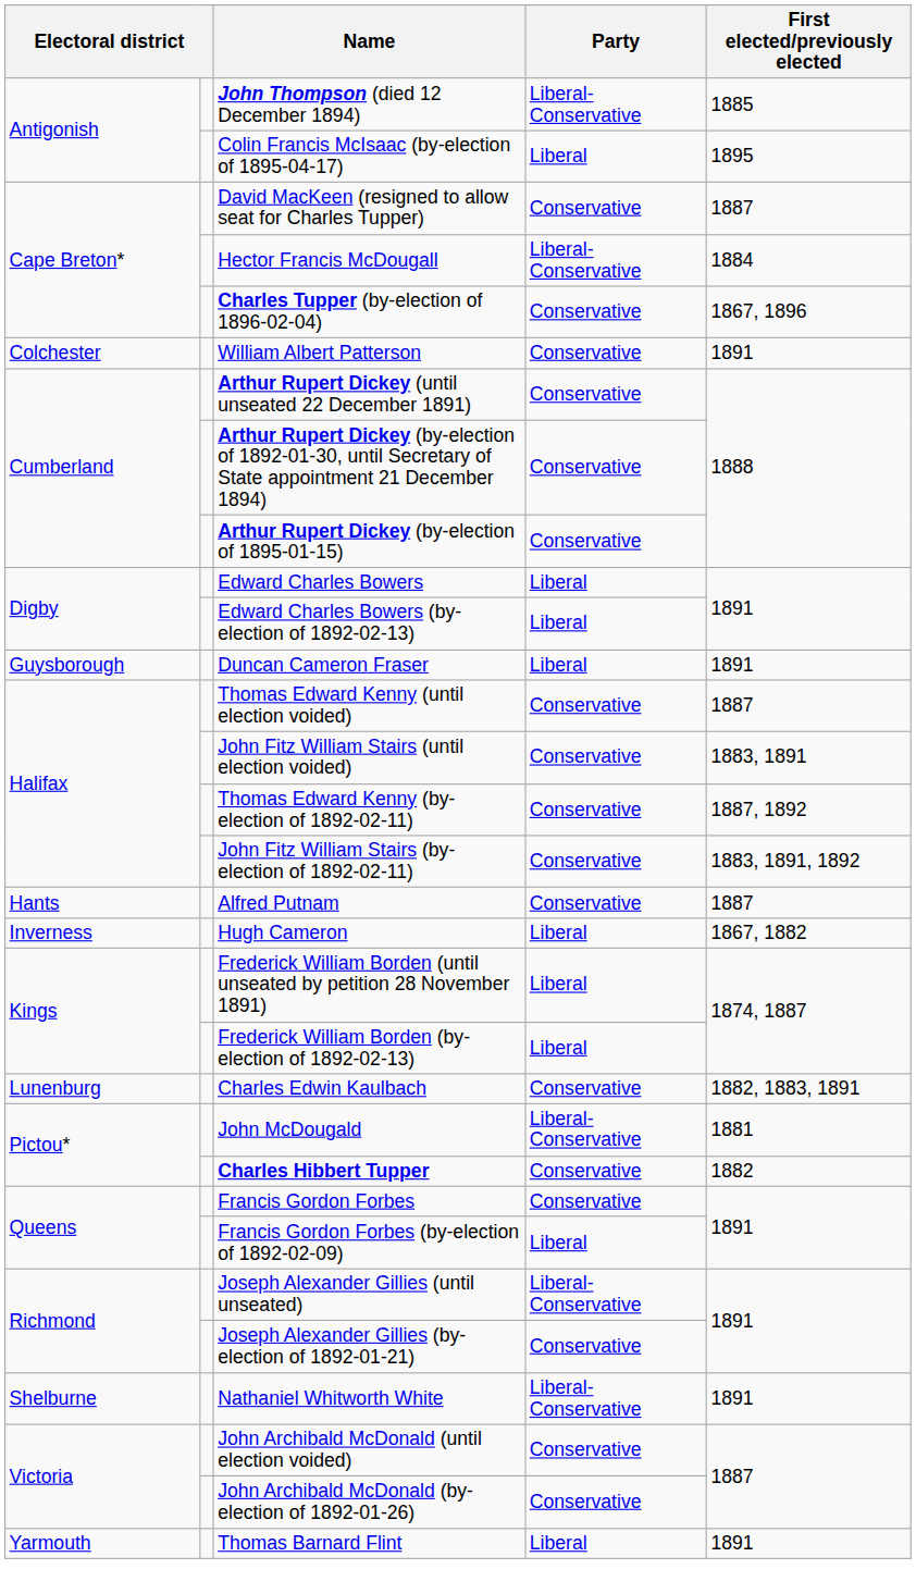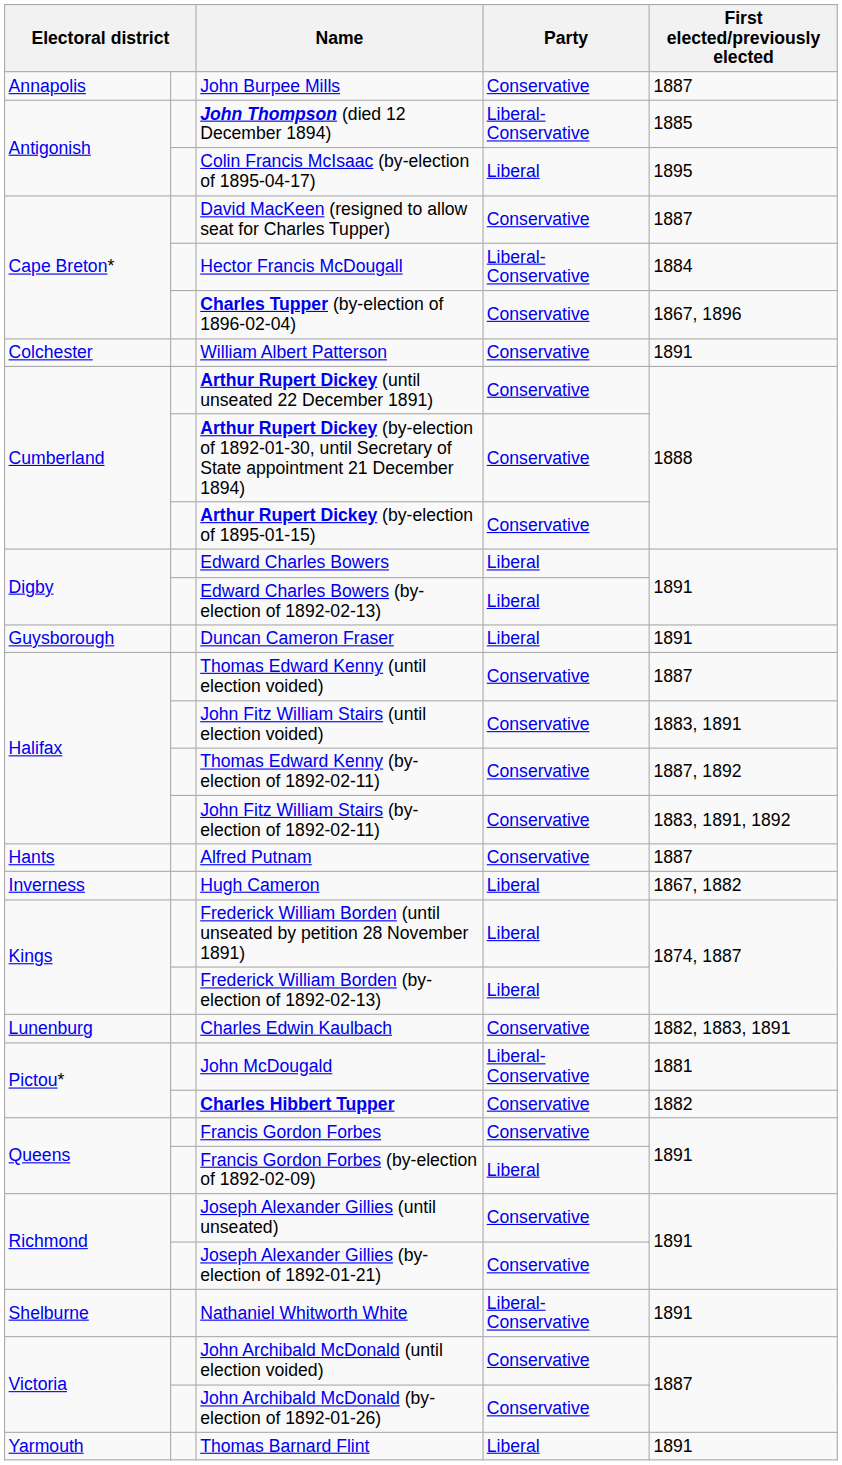+ row: Annapolis | John Burpee Mills | Conservative | 1887
Joseph Alexander Gillies (until unseated) | Party: Liberal-Conservative -> Conservative
